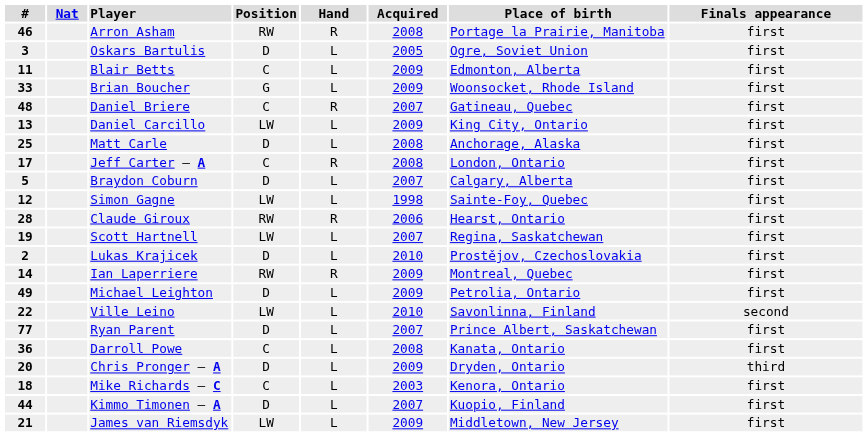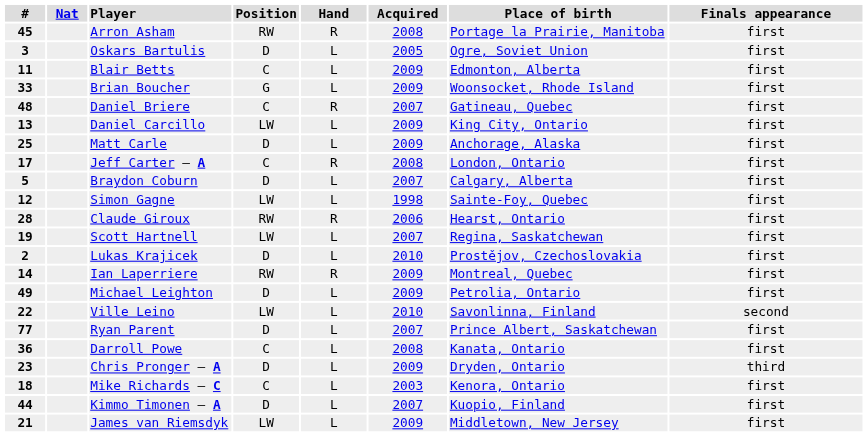Arron Asham | #: 46 -> 45
Matt Carle | Acquired: 2008 -> 2009
Chris Pronger – A | #: 20 -> 23
